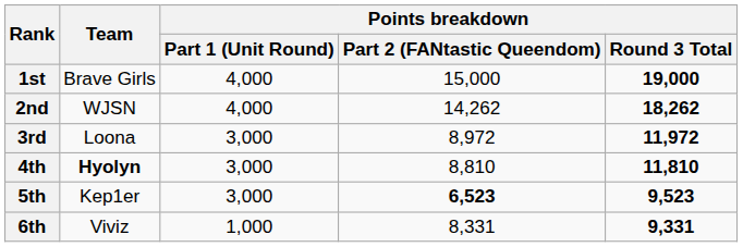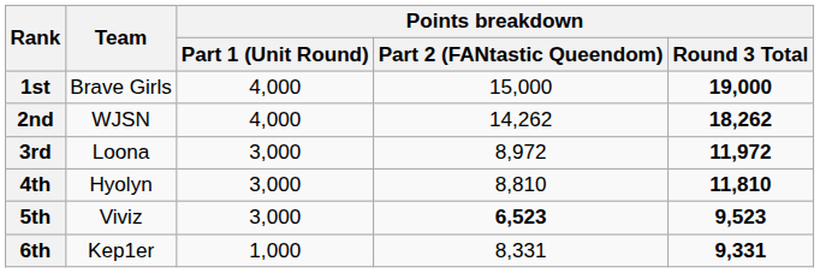4th | Team: bold -> normal
5th | Team: Kep1er -> Viviz
6th | Team: Viviz -> Kep1er
